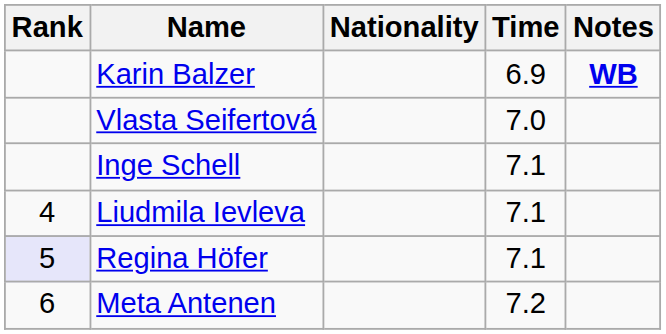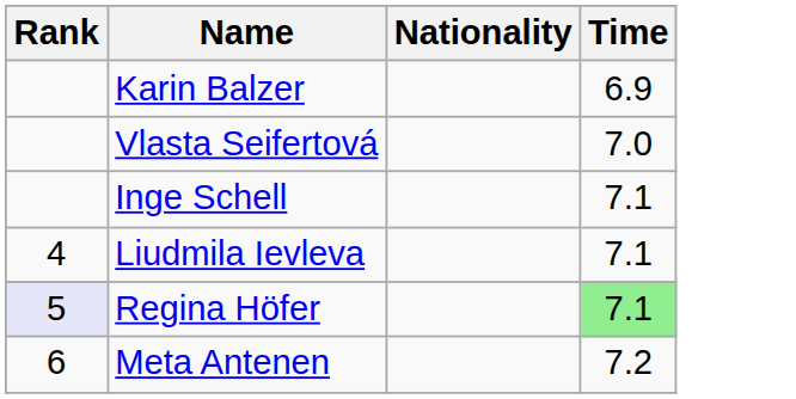- column: Notes | WB
Regina Höfer | Time: no background -> lightgreen background
